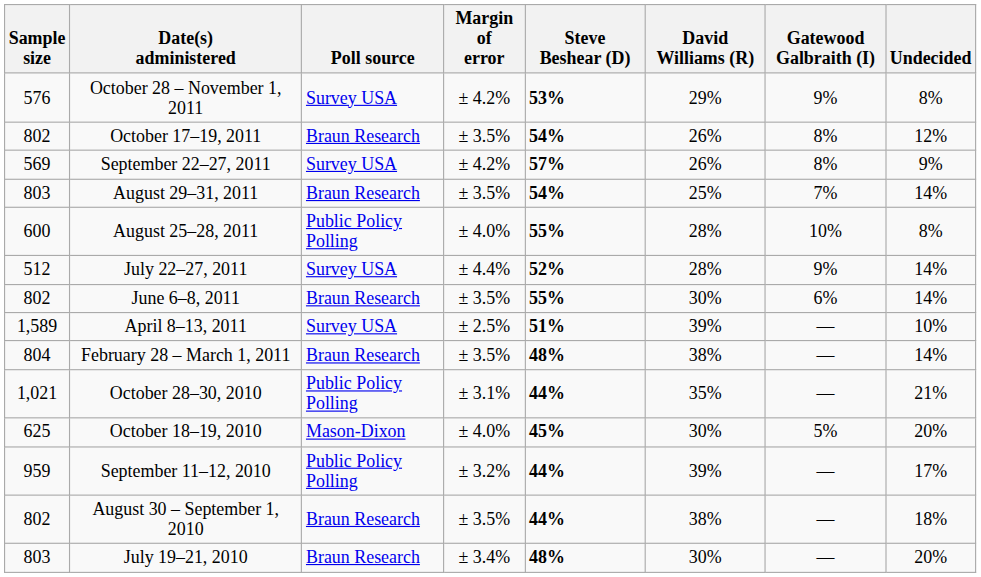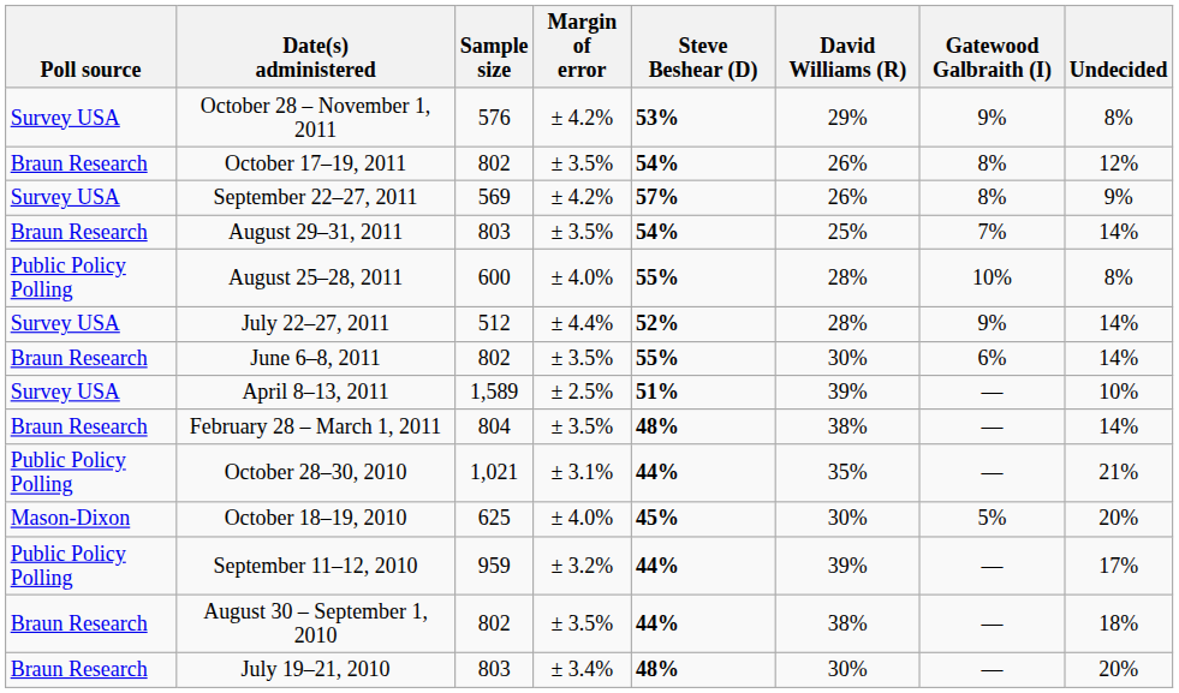columns swapped: Poll source <-> Sample size
